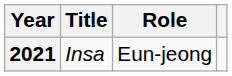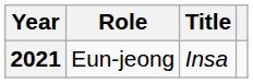columns swapped: Title <-> Role
